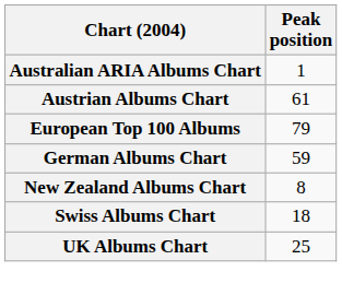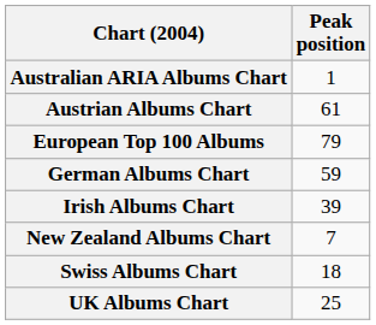+ row: Irish Albums Chart | 39
New Zealand Albums Chart | Peak position: 8 -> 7
